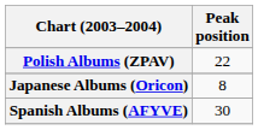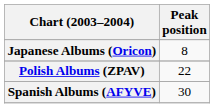rows swapped: Japanese Albums (Oricon) <-> Polish Albums (ZPAV)
